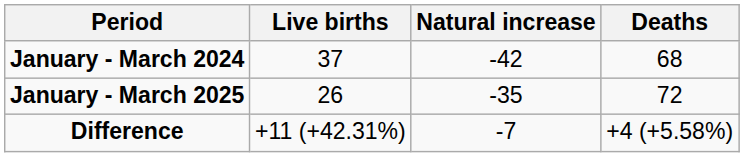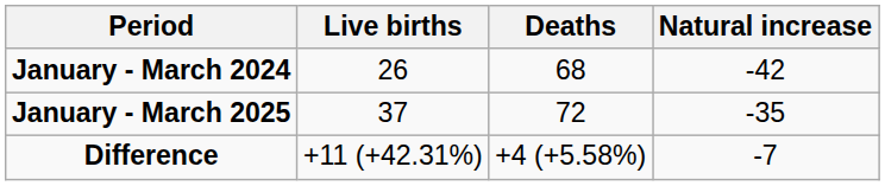columns swapped: Deaths <-> Natural increase
January - March 2024 | Live births: 37 -> 26
January - March 2025 | Live births: 26 -> 37
